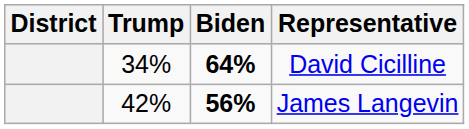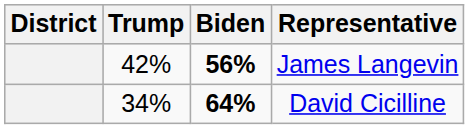rows swapped: David Cicilline <-> James Langevin
